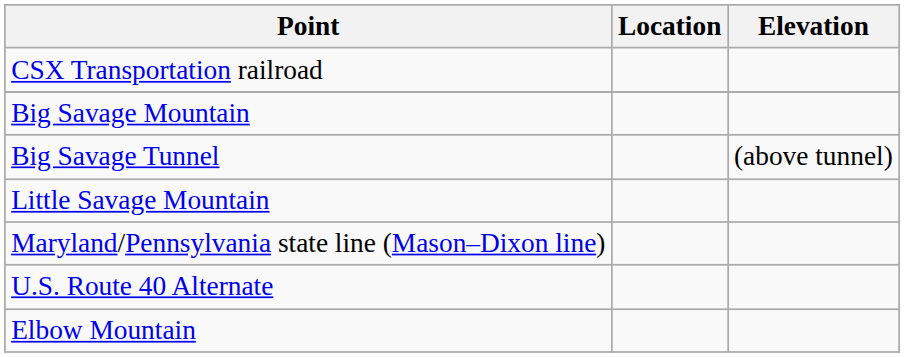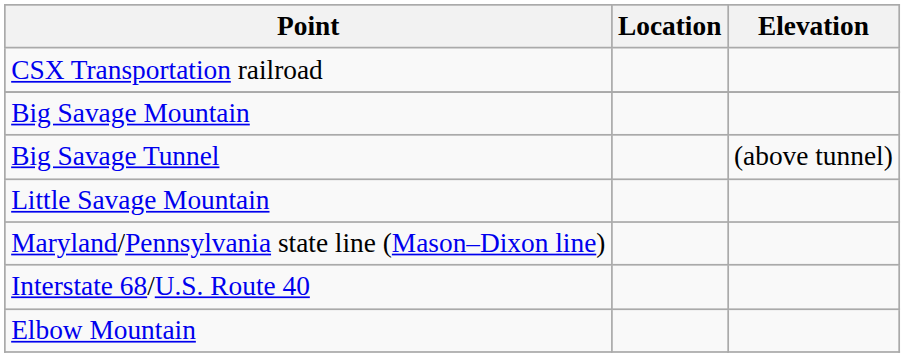- row: U.S. Route 40 Alternate
+ row: Interstate 68/U.S. Route 40
